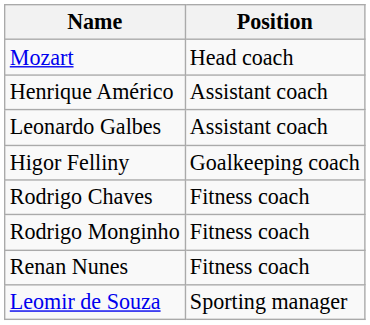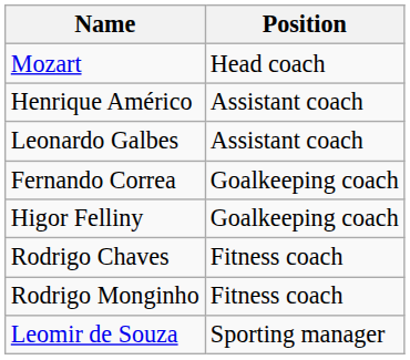+ row: Fernando Correa | Goalkeeping coach
- row: Renan Nunes | Fitness coach
